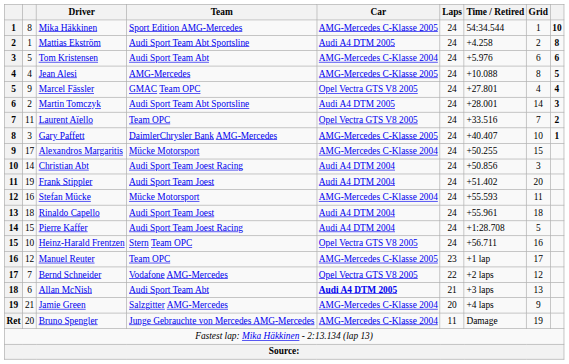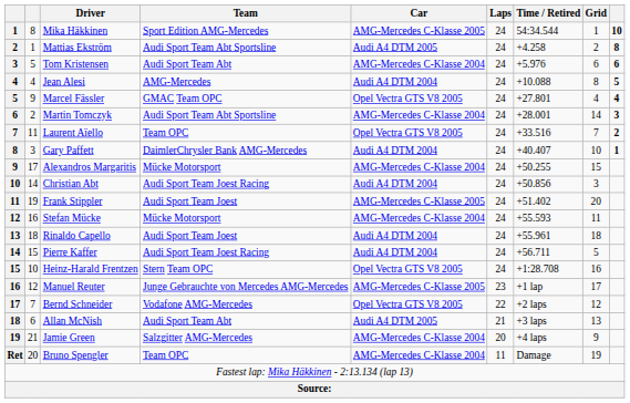Jean Alesi | Car: AMG-Mercedes C-Klasse 2005 -> Audi A4 DTM 2004
Martin Tomczyk | Car: Audi A4 DTM 2005 -> AMG-Mercedes C-Klasse 2004
Gary Paffett | Car: AMG-Mercedes C-Klasse 2005 -> Audi A4 DTM 2004
Frank Stippler | Car: Audi A4 DTM 2004 -> AMG-Mercedes C-Klasse 2005
Pierre Kaffer | Time / Retired: +1:28.708 -> +56.711
Heinz-Harald Frentzen | Time / Retired: +56.711 -> +1:28.708
Manuel Reuter | Team: Team OPC -> Junge Gebrauchte von Mercedes AMG-Mercedes
Allan McNish | Car: bold -> normal
Bruno Spengler | Team: Junge Gebrauchte von Mercedes AMG-Mercedes -> Team OPC
